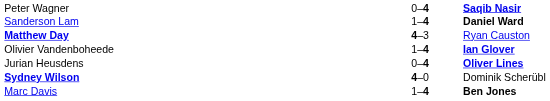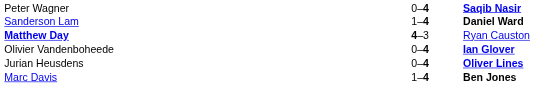Olivier Vandenboheede | column 2: 1–4 -> 0–4
- row: Sydney Wilson | 4–0 | Dominik Scherübl
